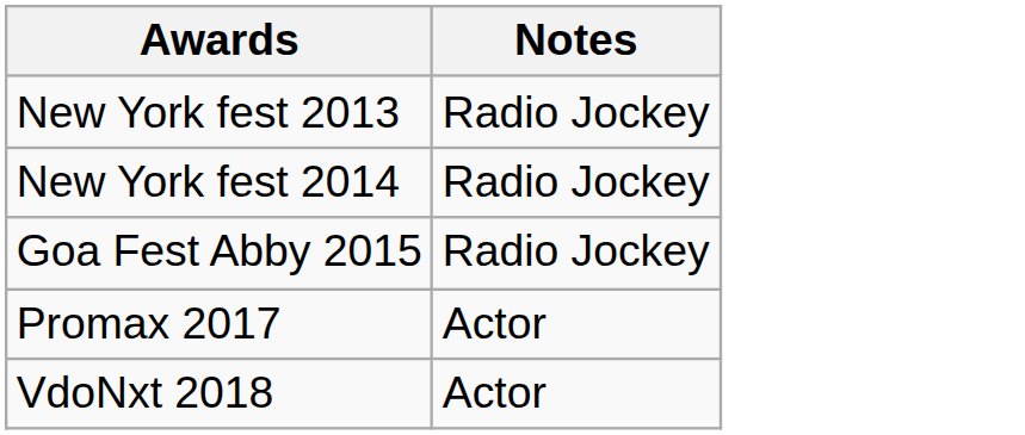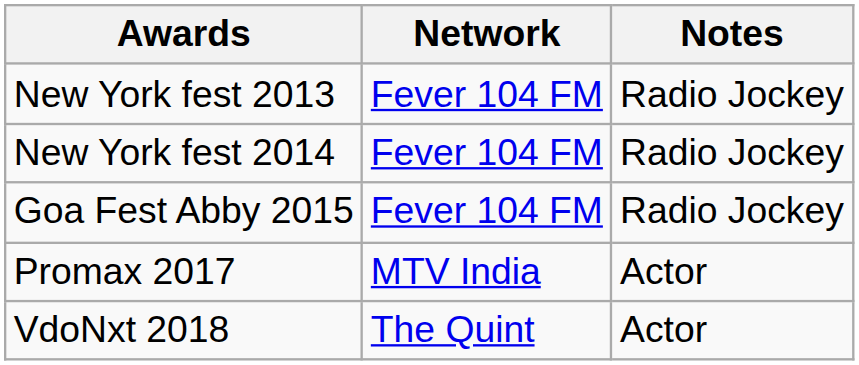+ column: Network | Fever 104 FM | Fever 104 FM | Fever 104 FM | MTV India | The Quint
